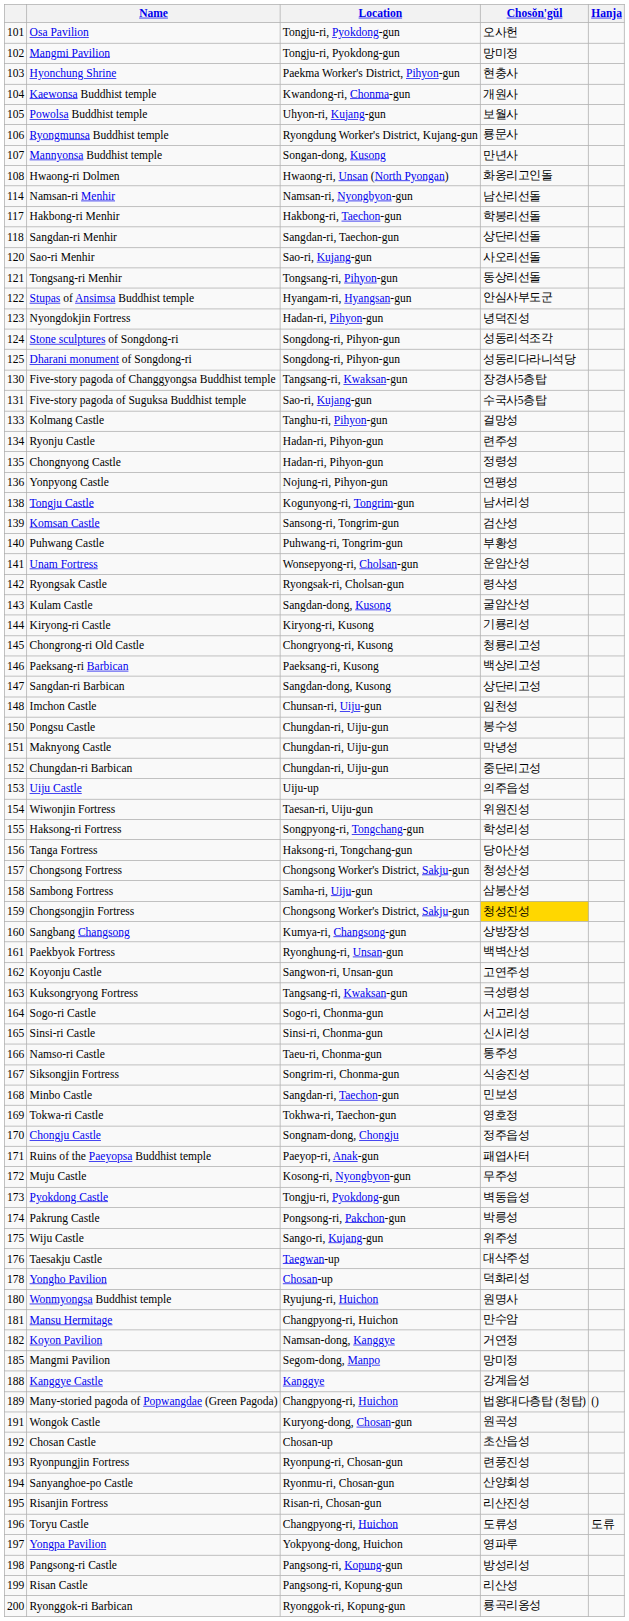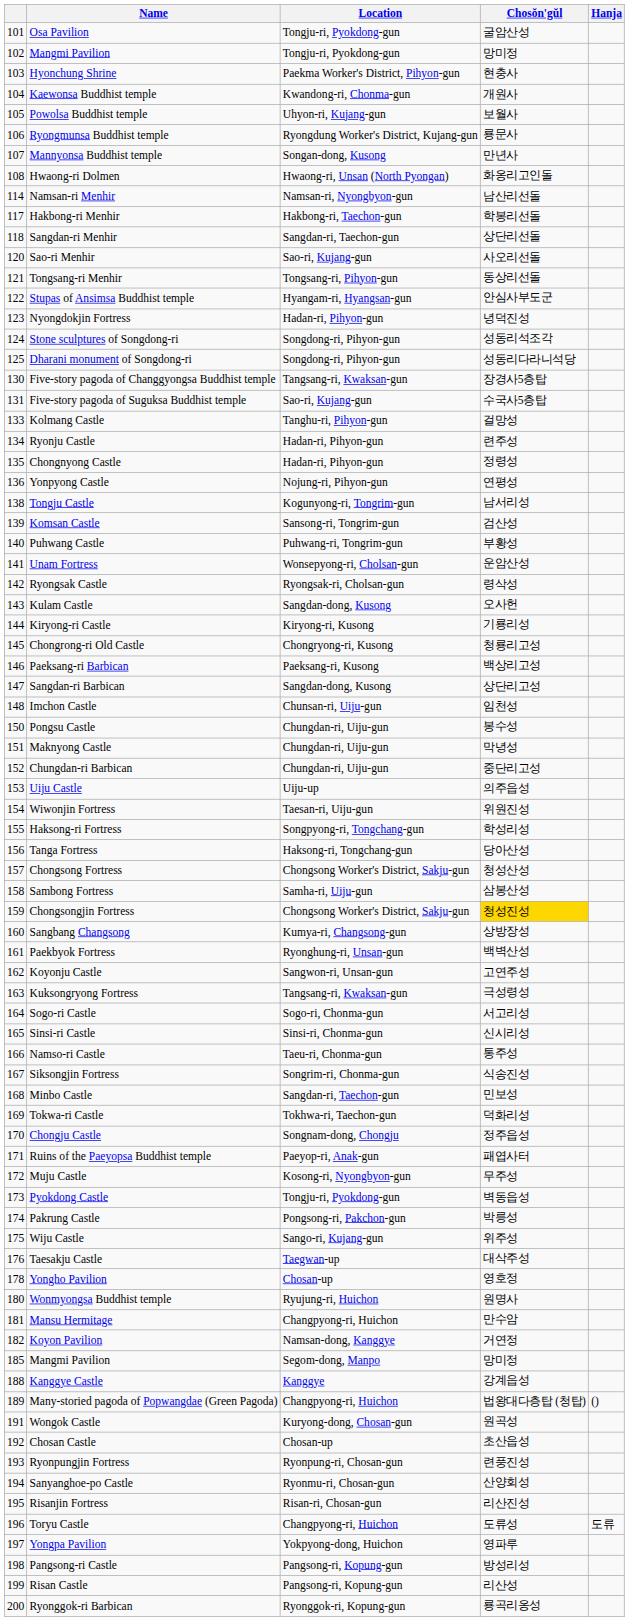Osa Pavilion | Chosŏn'gŭl: 오사헌 -> 굴암산성
Kulam Castle | Chosŏn'gŭl: 굴암산성 -> 오사헌
Tokwa-ri Castle | Chosŏn'gŭl: 영호정 -> 덕화리성
Yongho Pavilion | Chosŏn'gŭl: 덕화리성 -> 영호정
